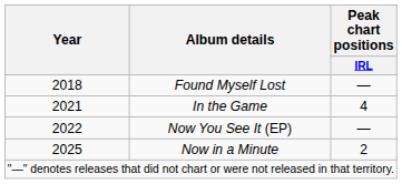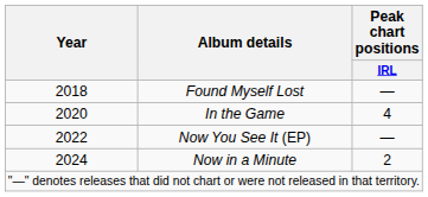In the Game | Year: 2021 -> 2020
Now in a Minute | Year: 2025 -> 2024
